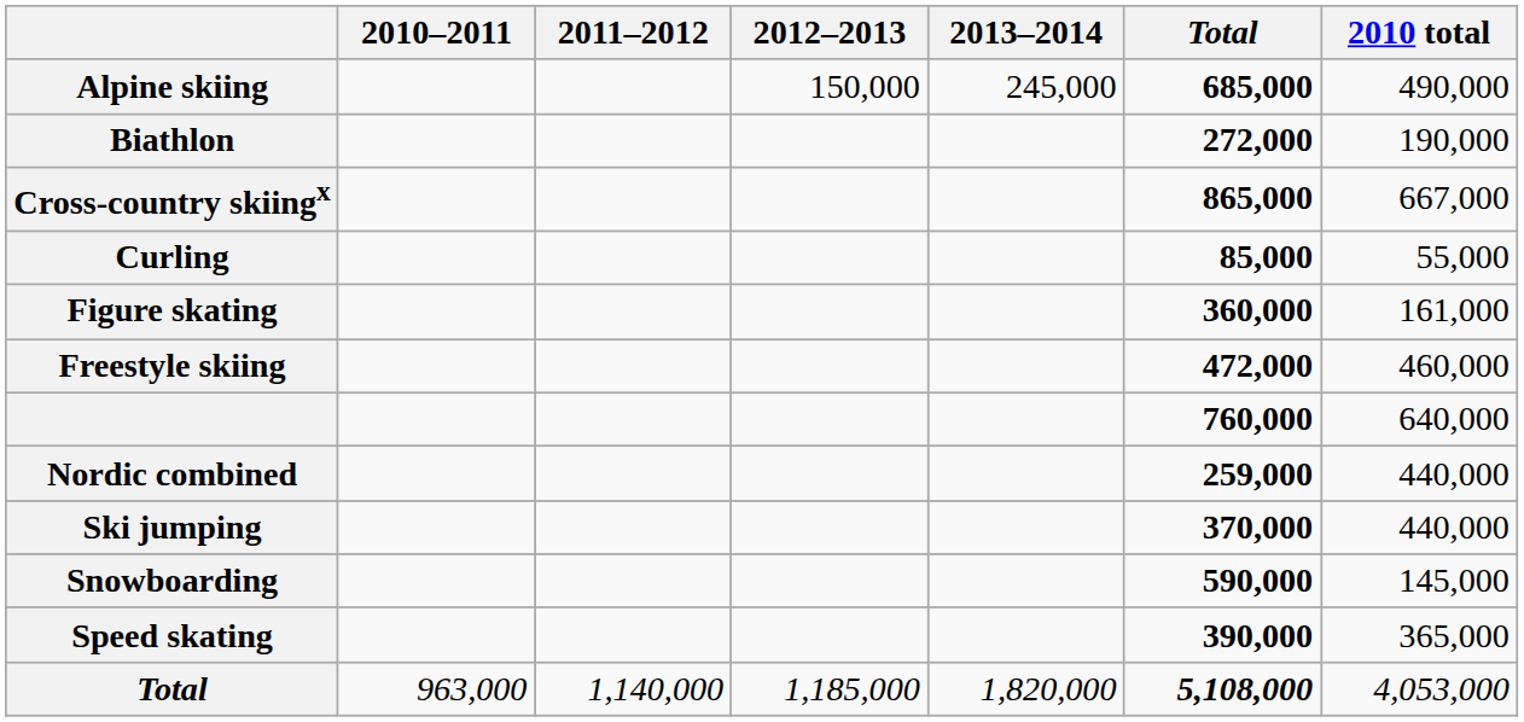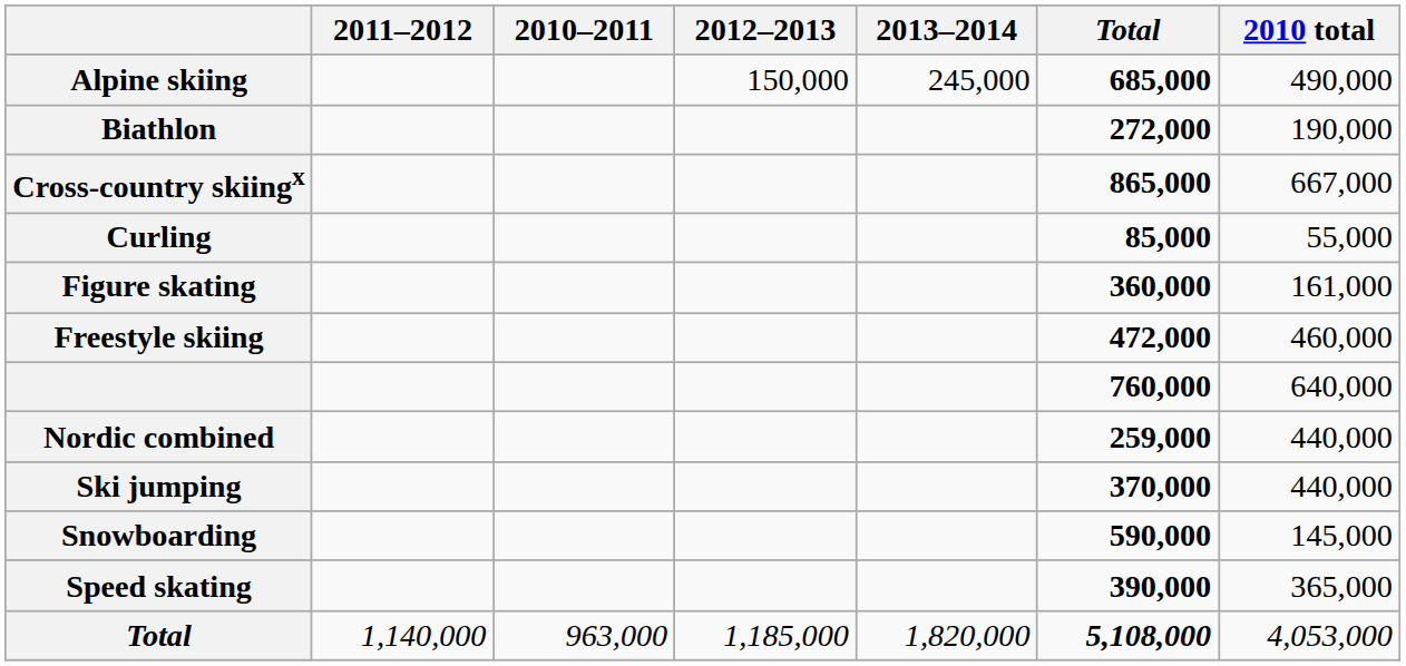columns swapped: 2010–2011 <-> 2011–2012
